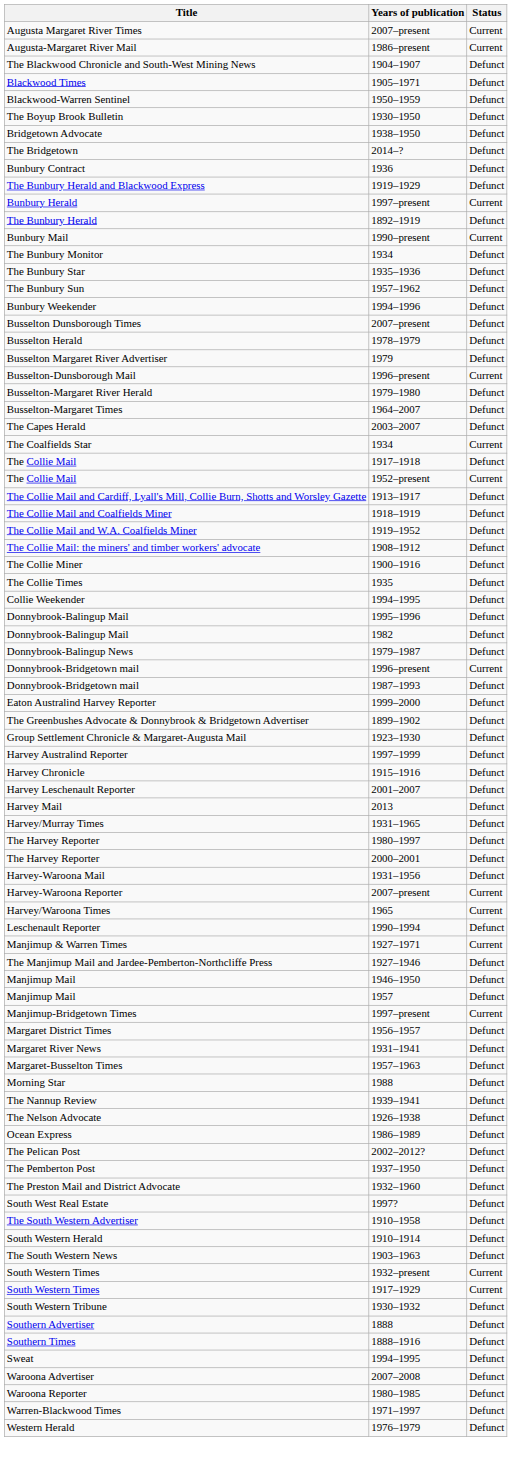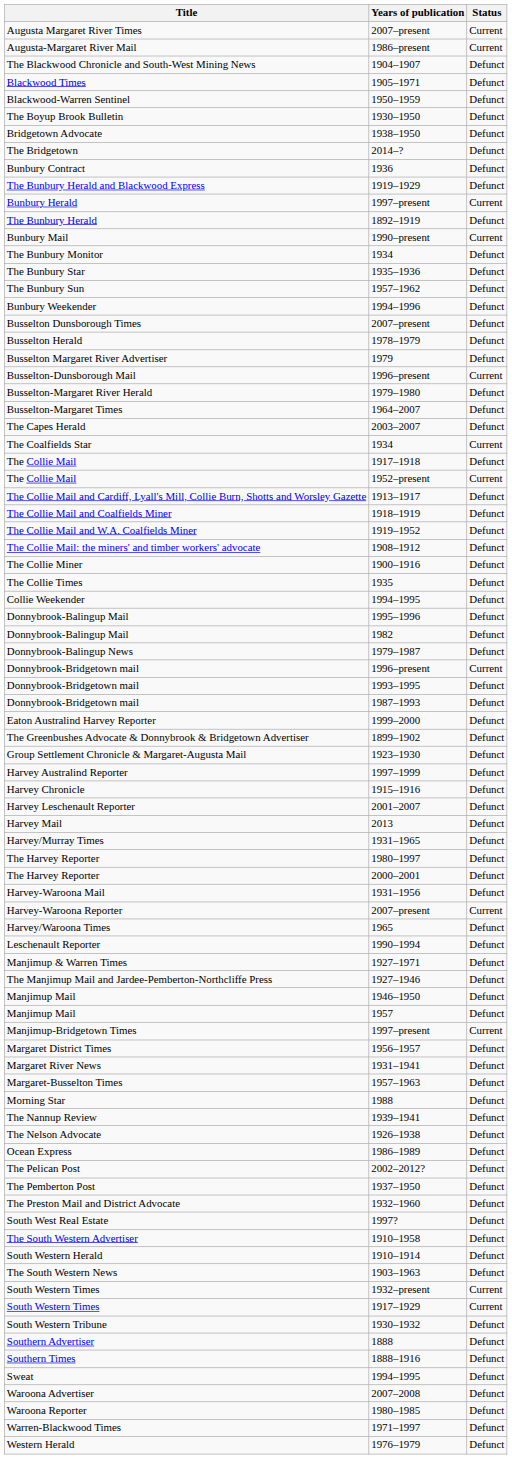+ row: Donnybrook-Bridgetown mail | 1993–1995 | Defunct
Harvey/Waroona Times | Status: Current -> Defunct
Manjimup & Warren Times | Status: Current -> Defunct
